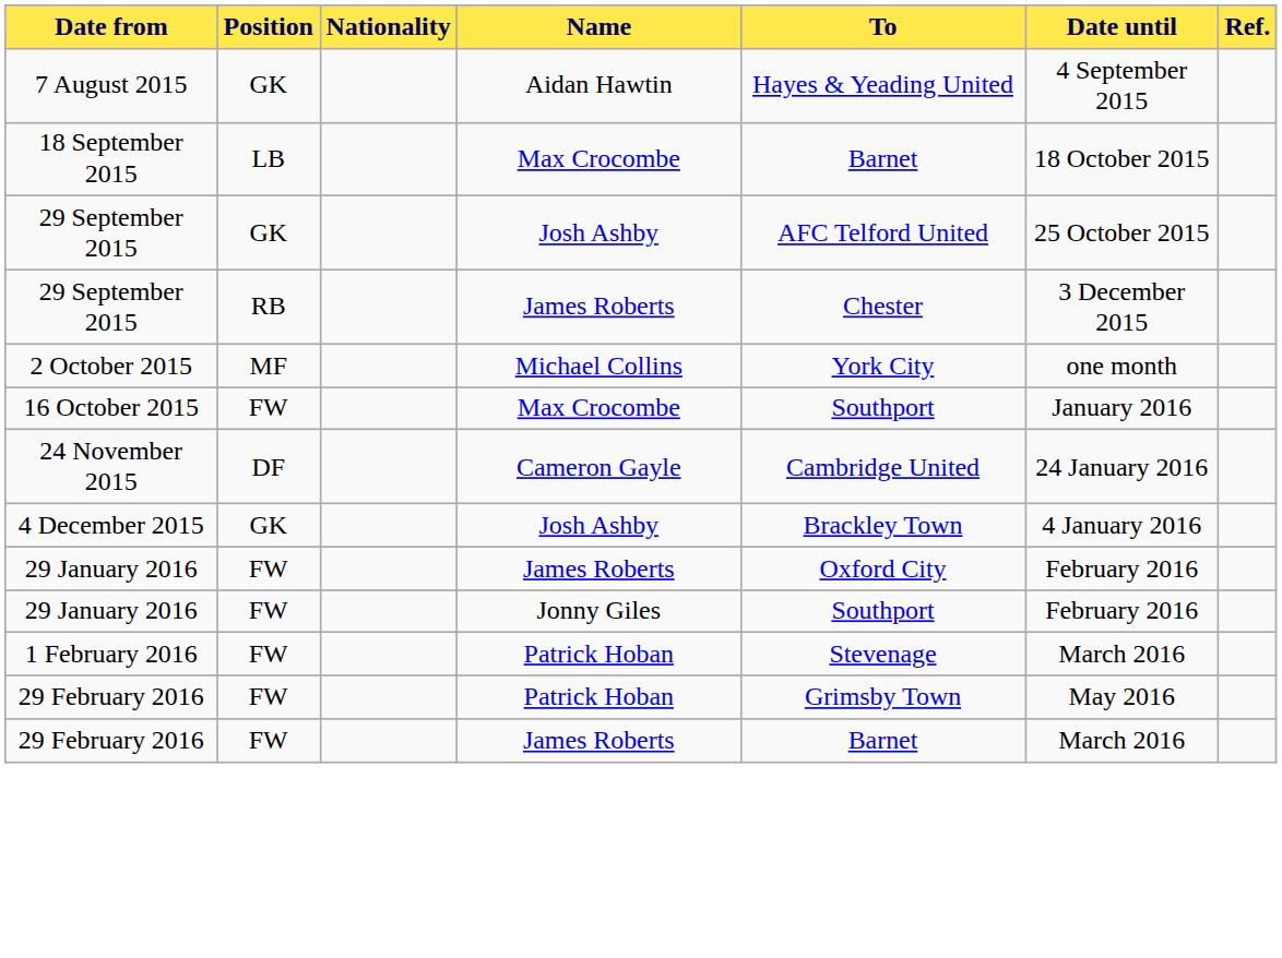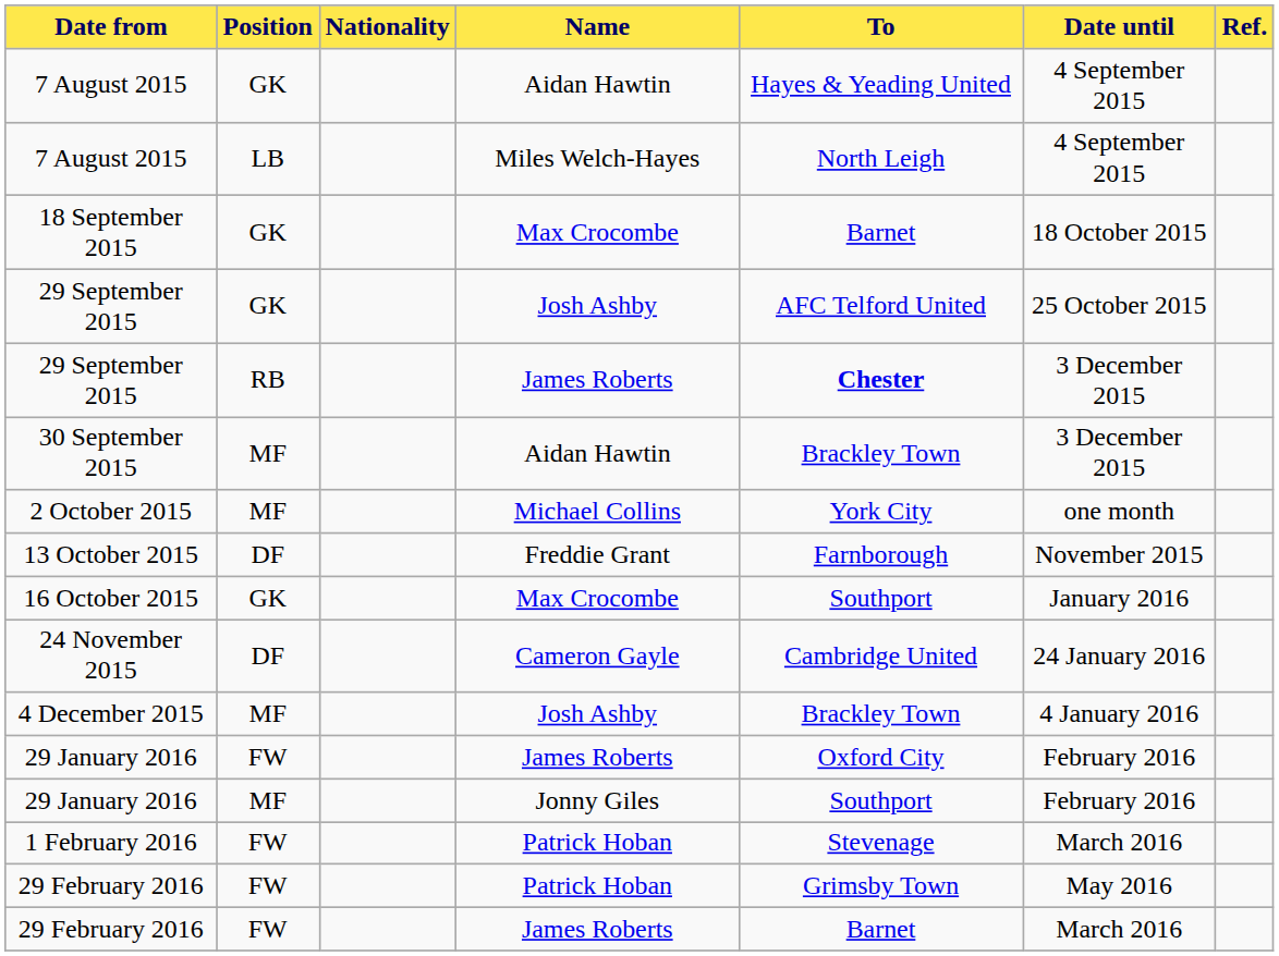+ row: 7 August 2015 | LB | Miles Welch-Hayes | North Leigh | 4 September 2015
18 September 2015 | Position: LB -> GK
29 September 2015 / James Roberts | To: normal -> bold
+ row: 30 September 2015 | MF | Aidan Hawtin | Brackley Town | 3 December 2015
+ row: 13 October 2015 | DF | Freddie Grant | Farnborough | November 2015
16 October 2015 | Position: FW -> GK
4 December 2015 | Position: GK -> MF
29 January 2016 / Jonny Giles | Position: FW -> MF
